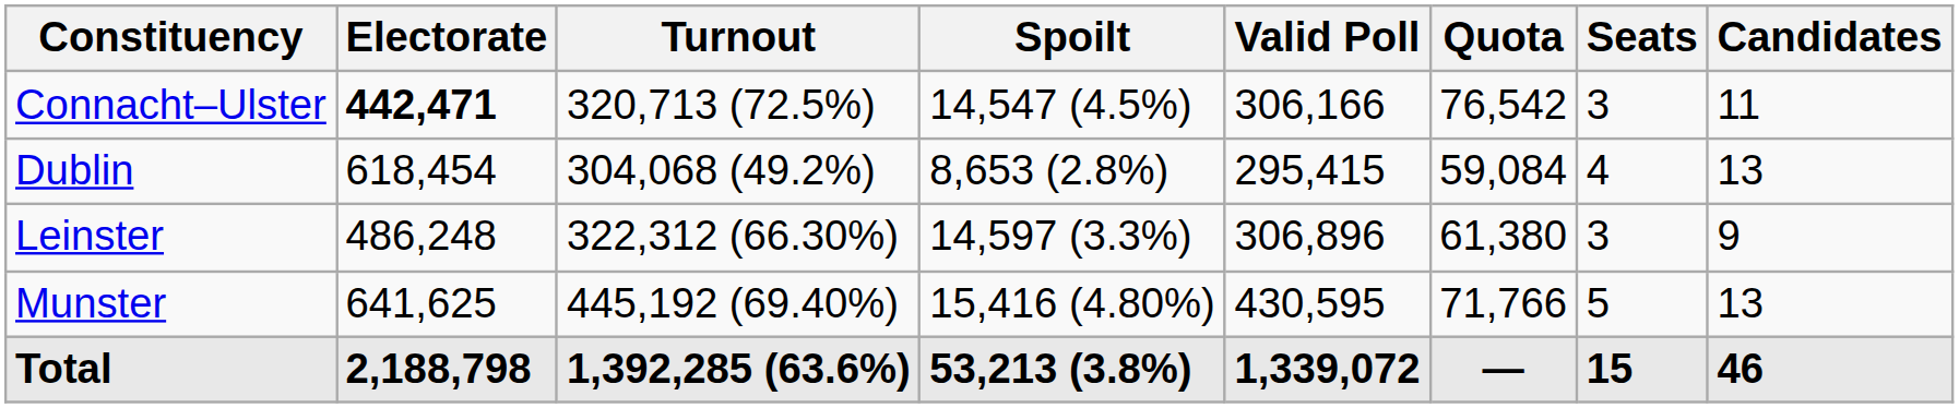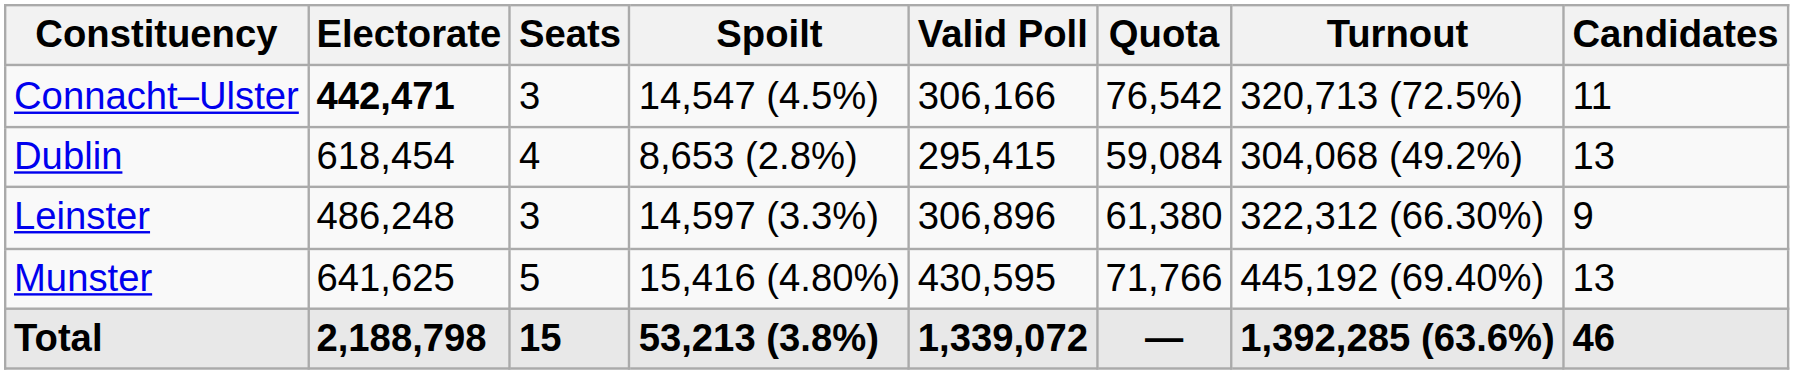columns swapped: Turnout <-> Seats
